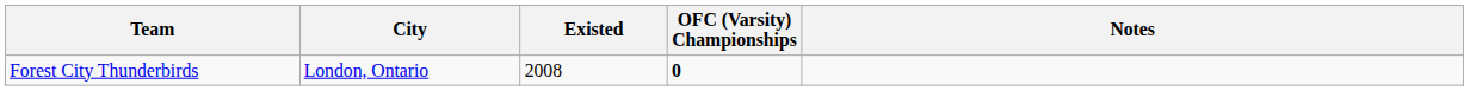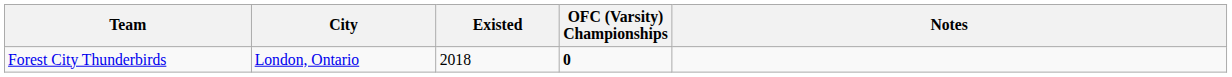Forest City Thunderbirds | Existed: 2008 -> 2018
